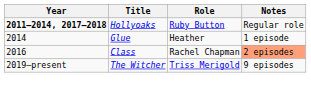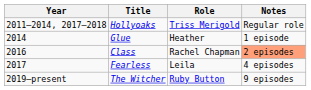Hollyoaks | Year: bold -> normal
Hollyoaks | Role: Ruby Button -> Triss Merigold
+ row: 2017 | Fearless | Leila | 4 episodes
The Witcher | Role: Triss Merigold -> Ruby Button
